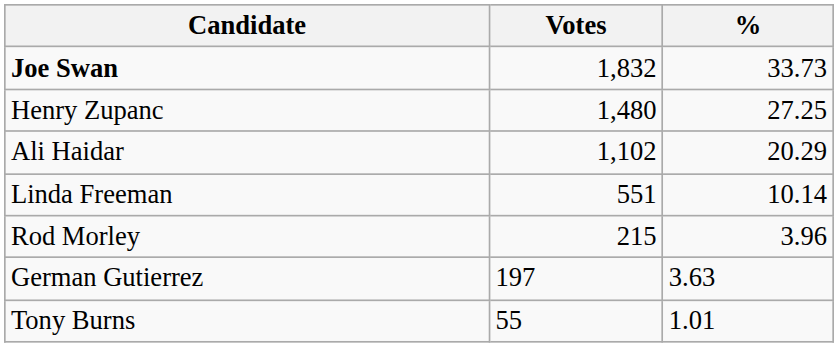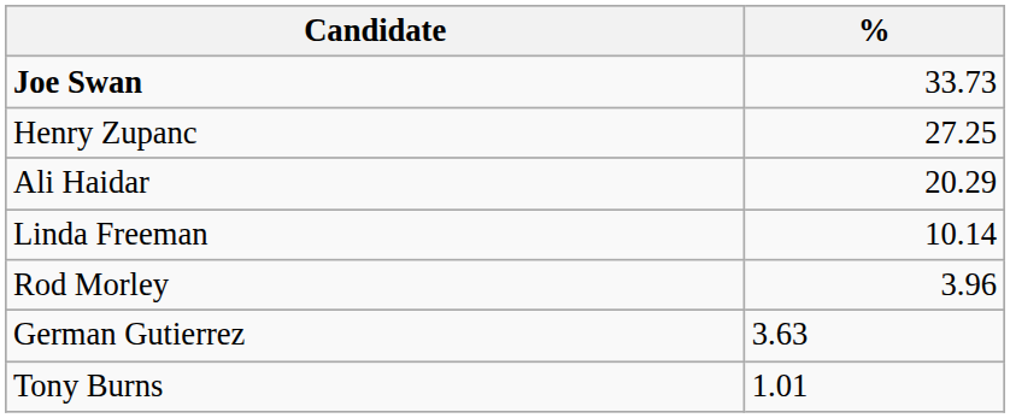- column: Votes | 1,832 | 1,480 | 1,102 | 551 | 215 | 197 | 55
